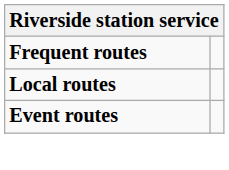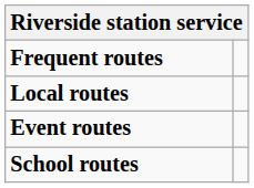+ row: School routes
